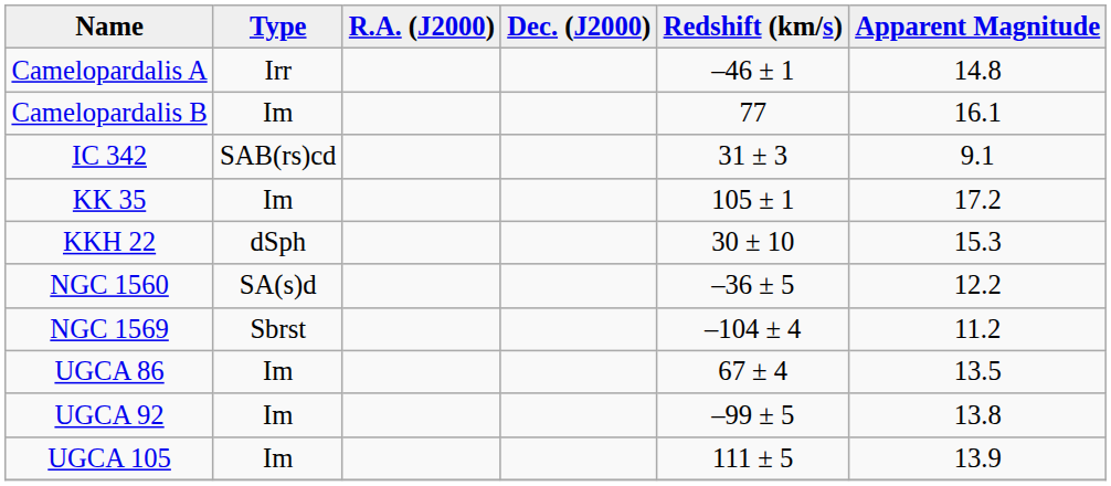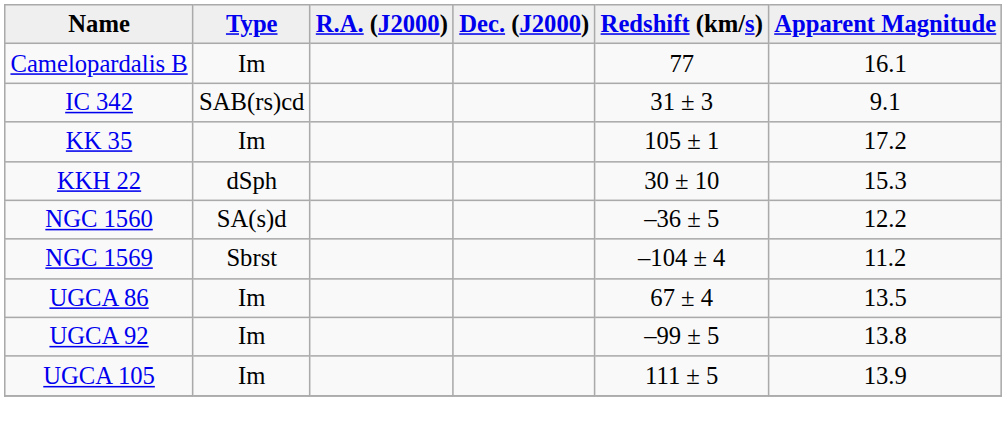- row: Camelopardalis A | Irr | –46 ± 1 | 14.8
